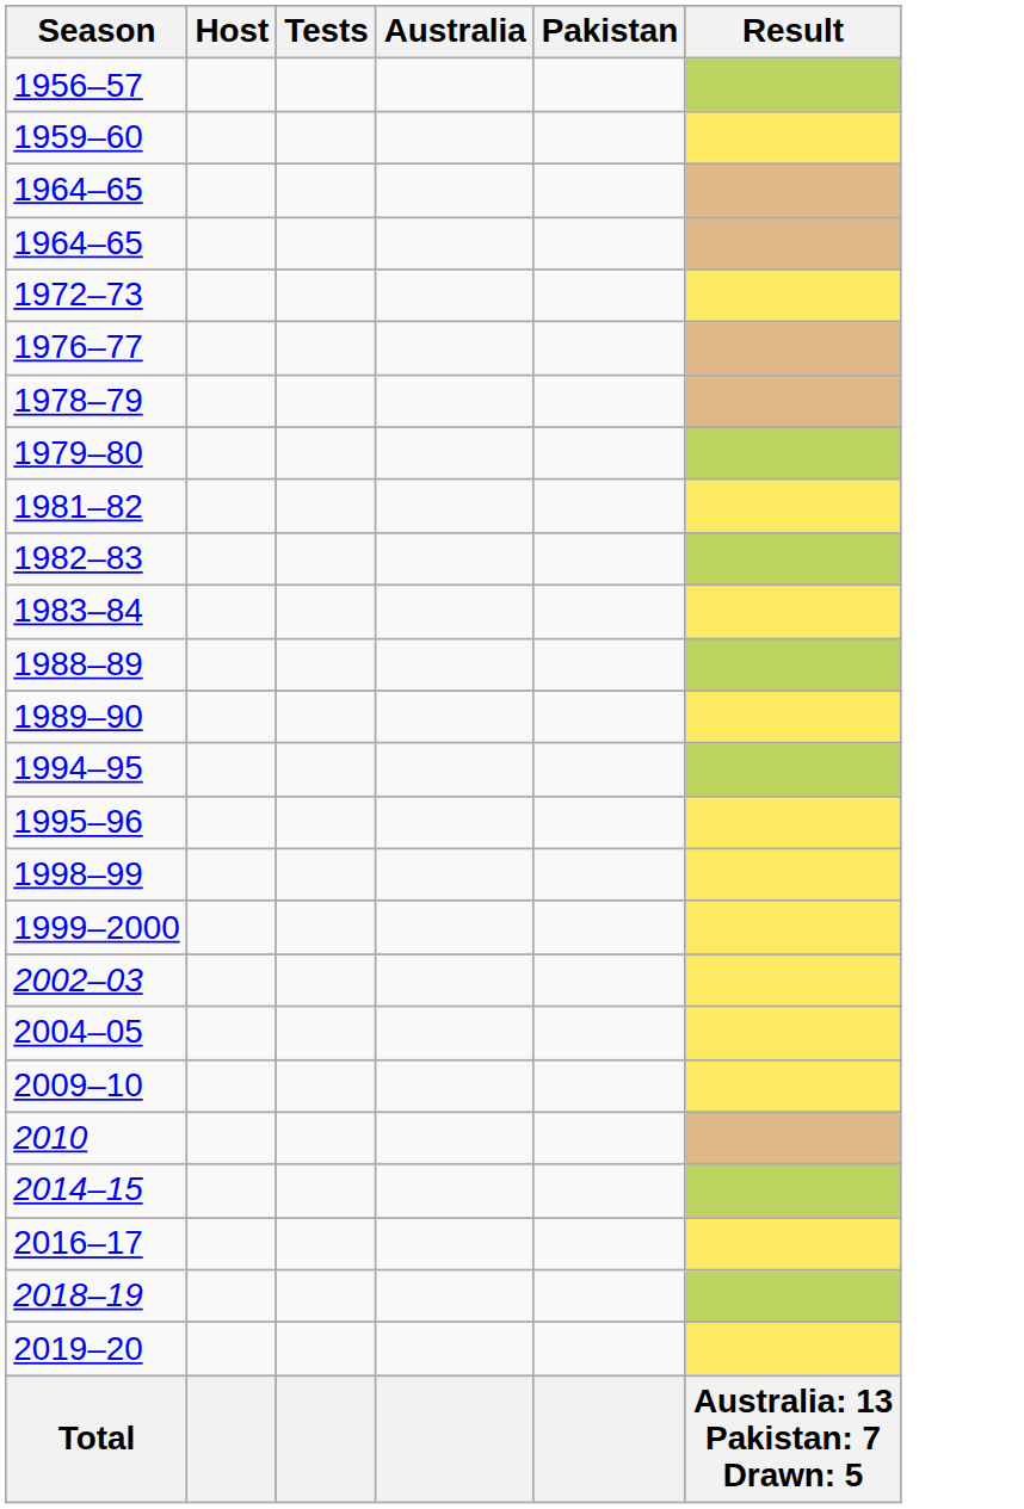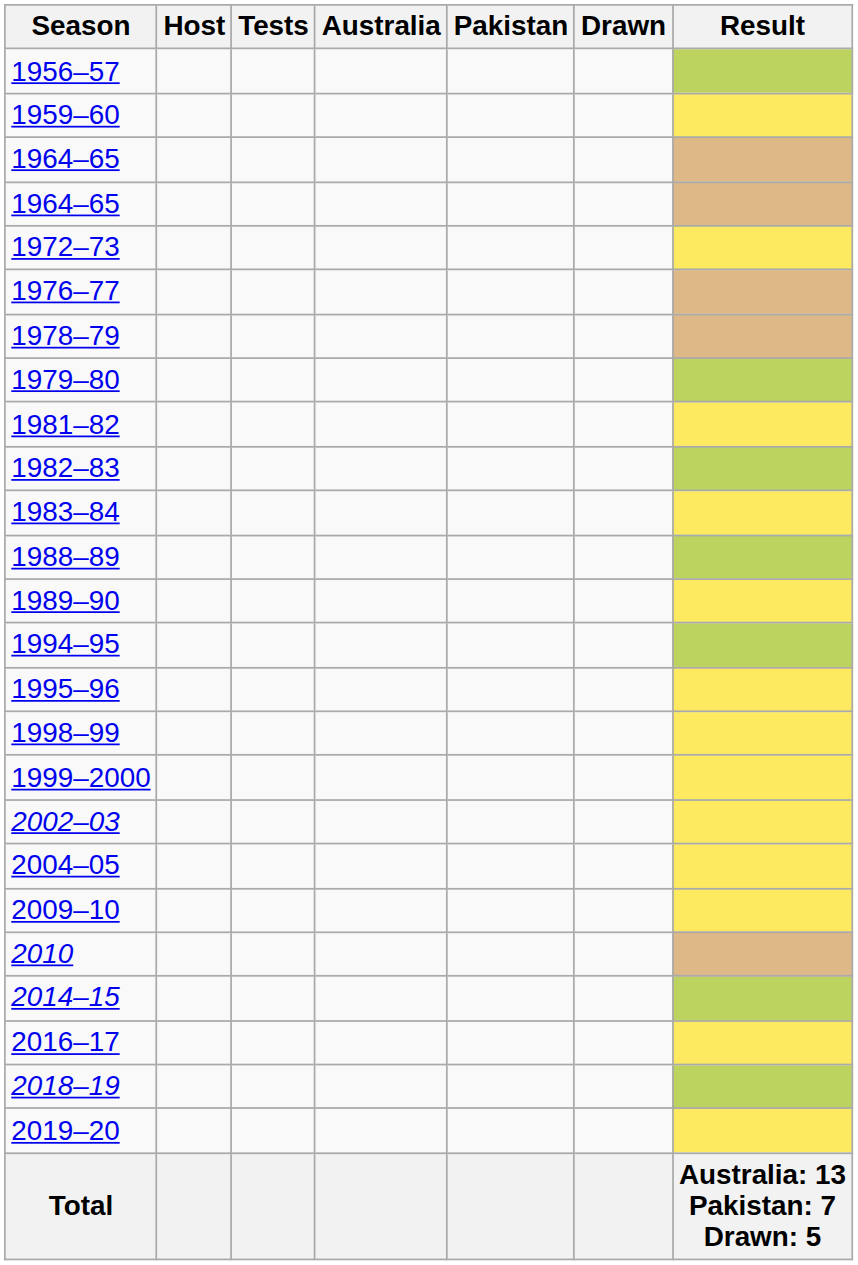+ column: Drawn
